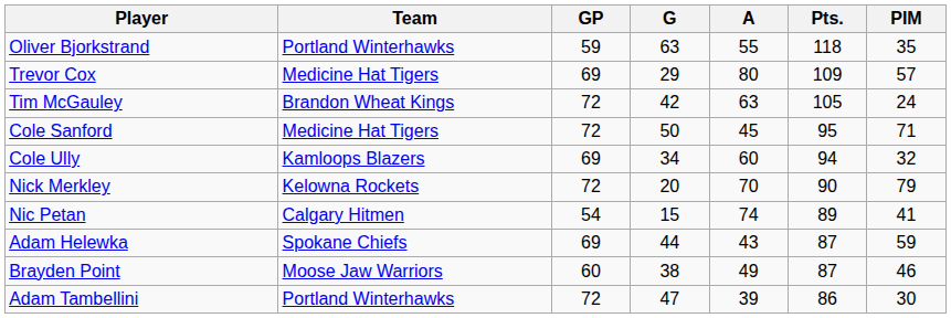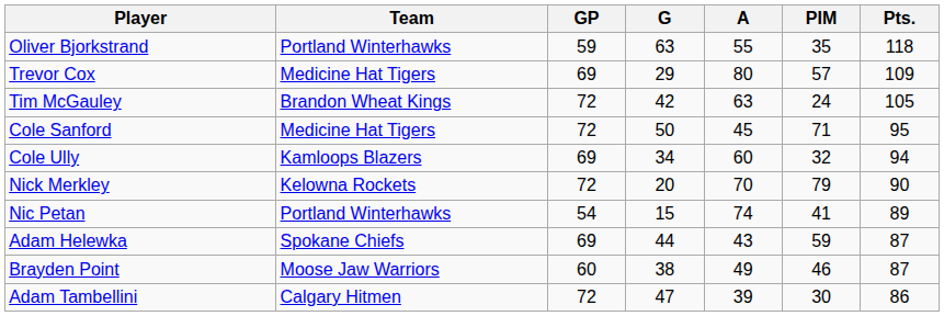columns swapped: Pts. <-> PIM
Nic Petan | Team: Calgary Hitmen -> Portland Winterhawks
Adam Tambellini | Team: Portland Winterhawks -> Calgary Hitmen
